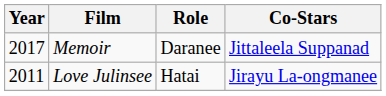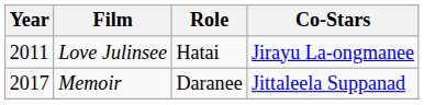rows swapped: Love Julinsee <-> Memoir
